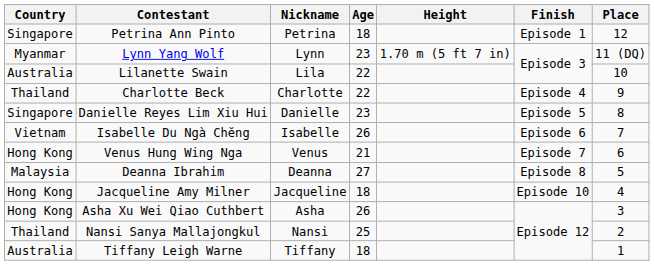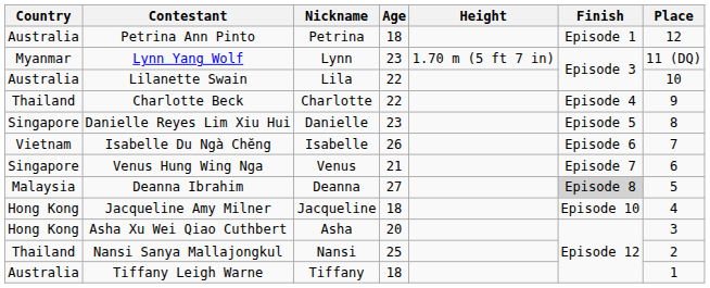Petrina Ann Pinto | Country: Singapore -> Australia
Venus Hung Wing Nga | Country: Hong Kong -> Singapore
Deanna Ibrahim | Finish: no background -> lightgrey background
Asha Xu Wei Qiao Cuthbert | Age: 26 -> 20
